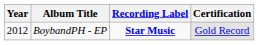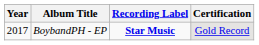BoybandPH - EP | Year: 2012 -> 2017
